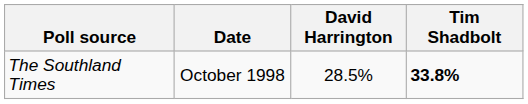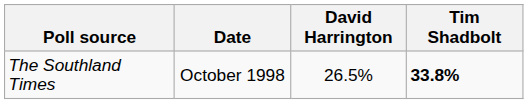The Southland Times | David Harrington: 28.5% -> 26.5%
